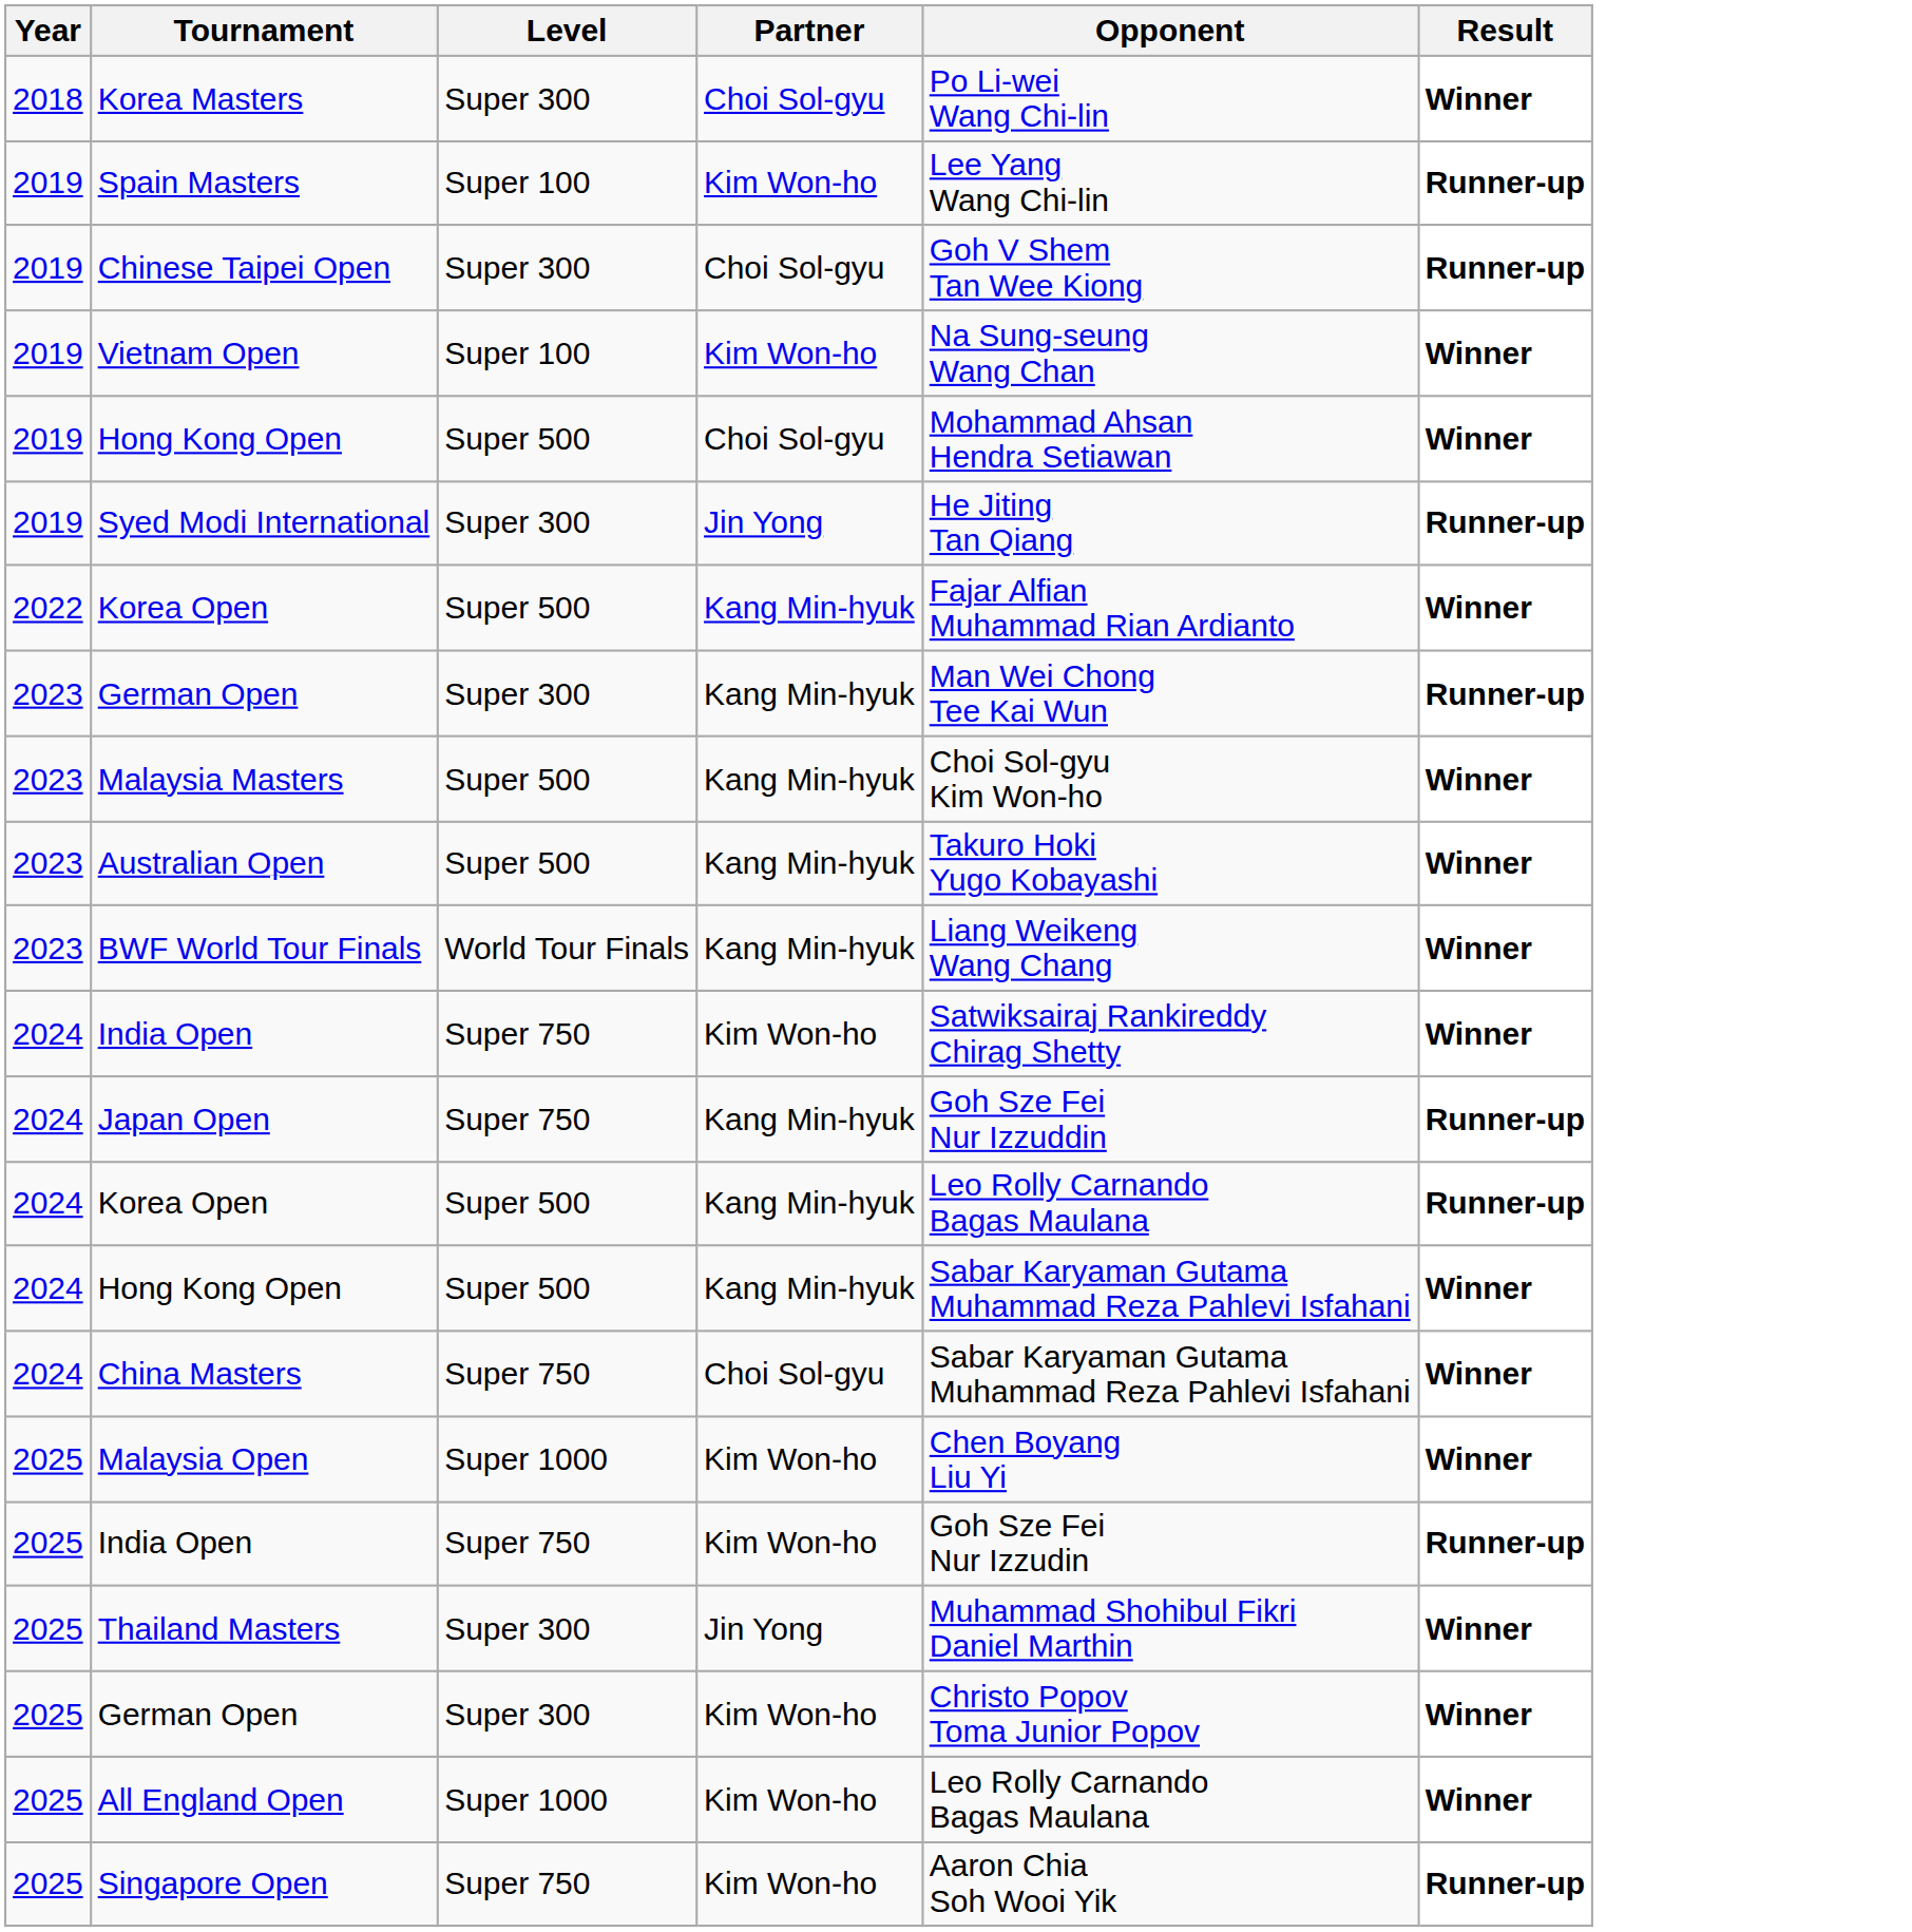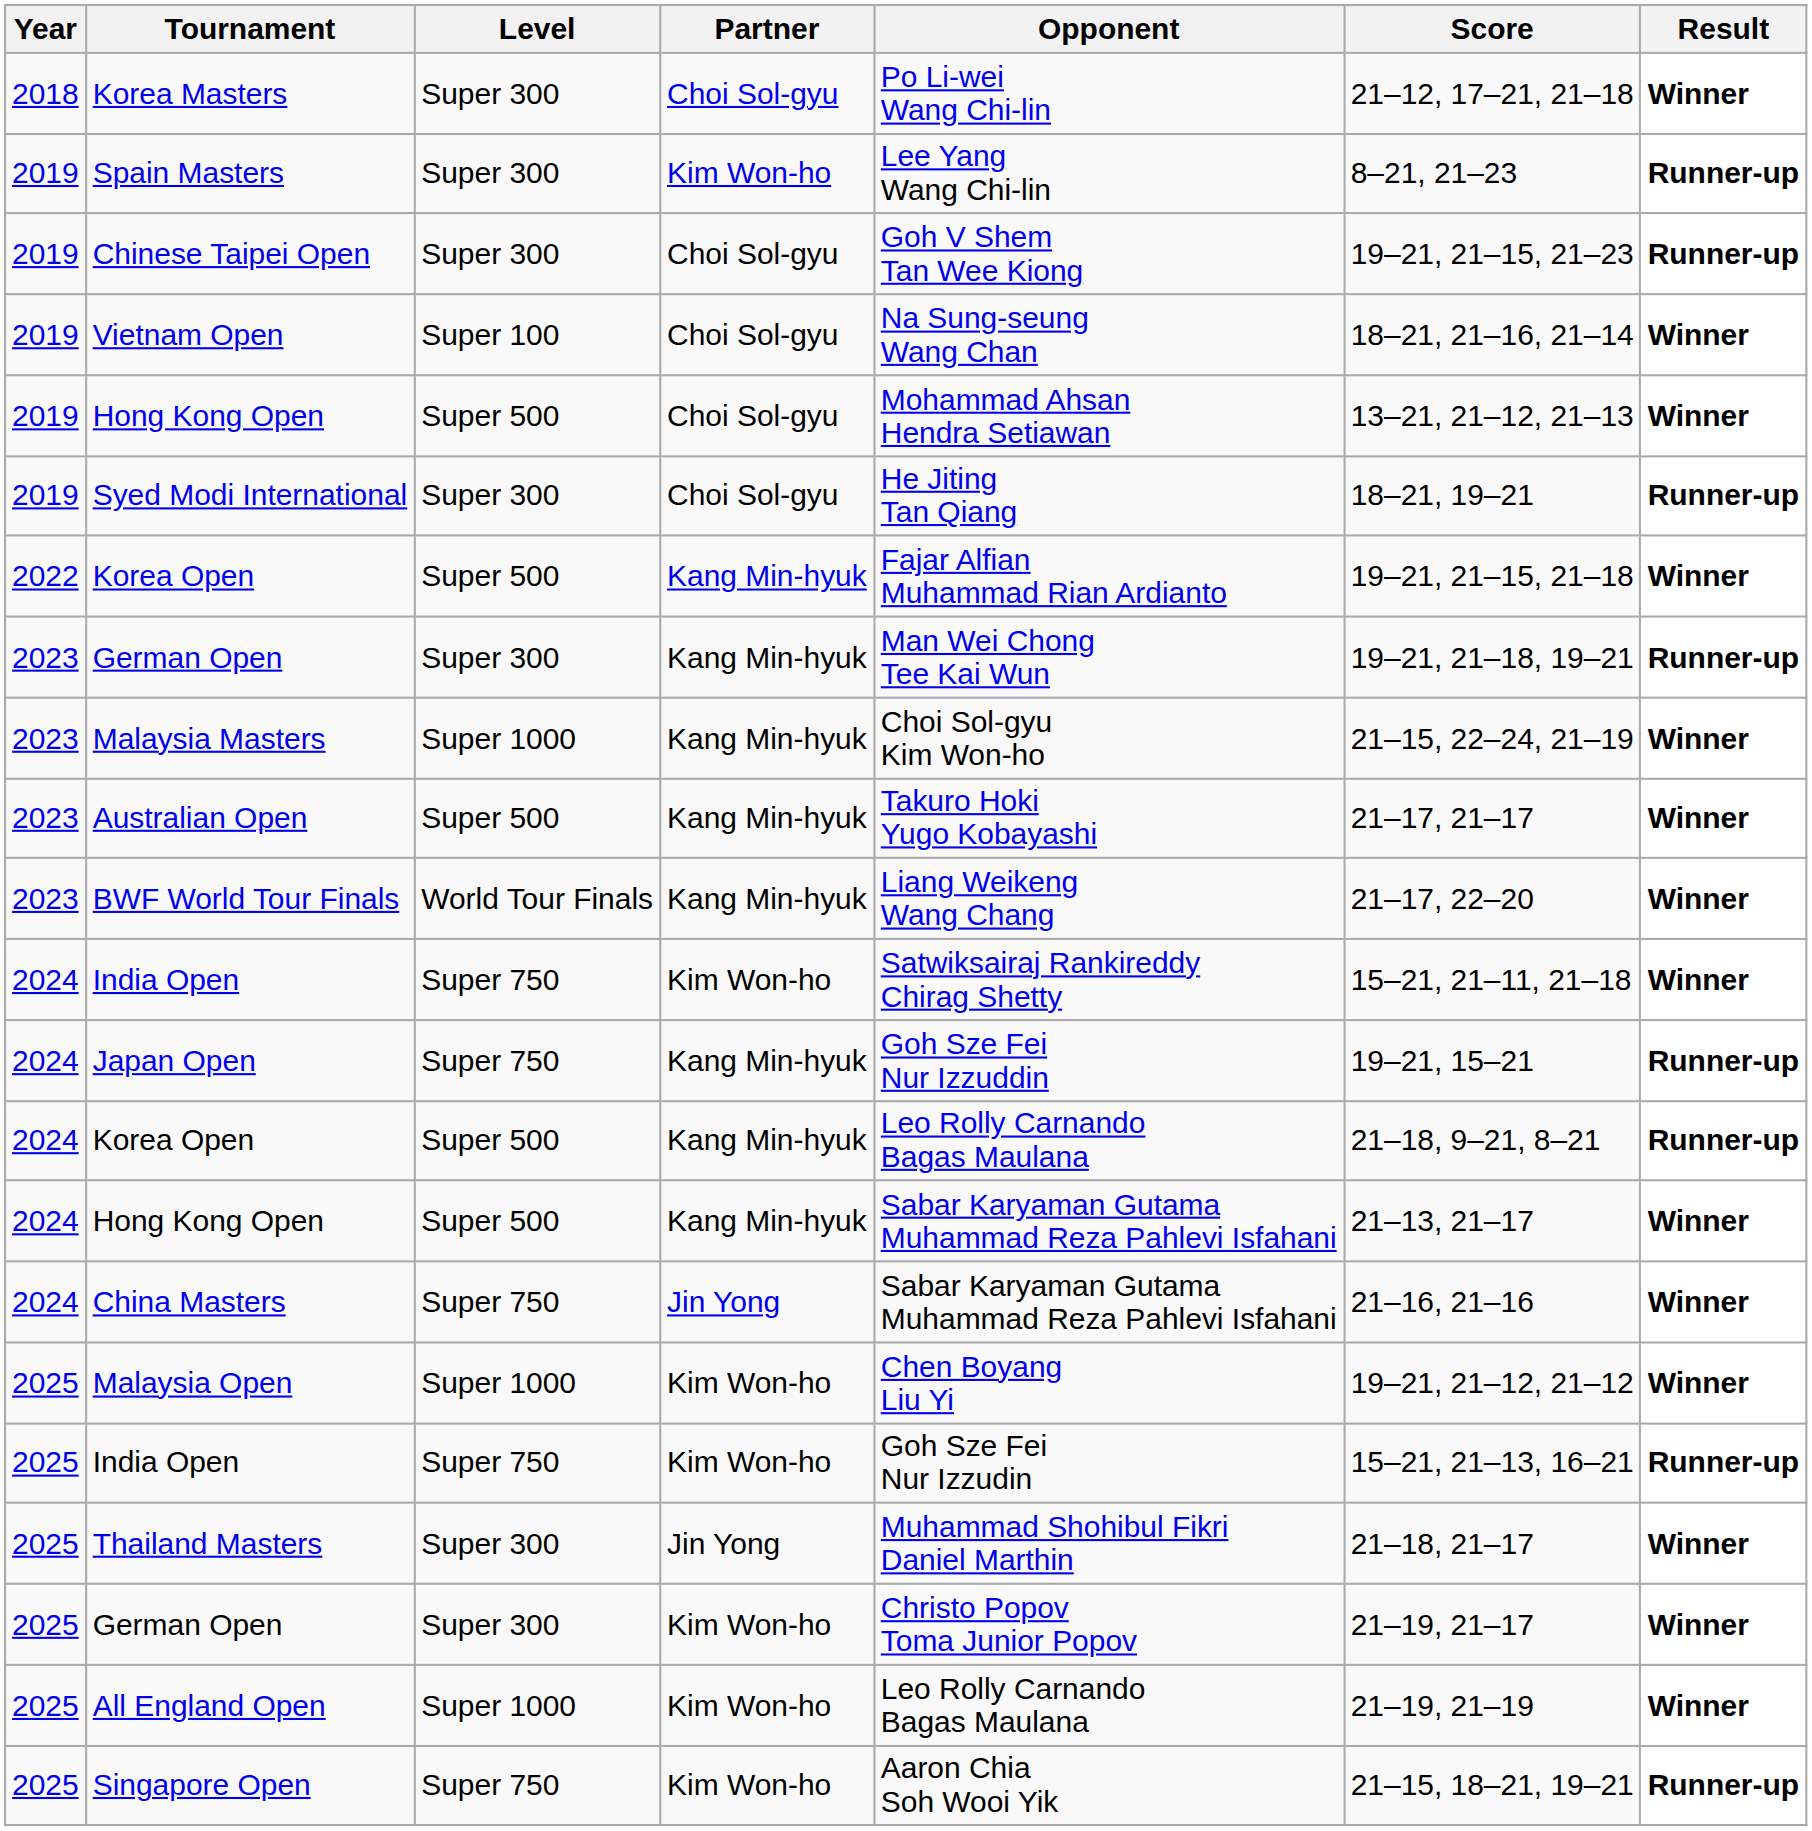+ column: Score | 21–12, 17–21, 21–18 | 8–21, 21–23 | 19–21, 21–15, 21–23 | 18–21, 21–16, 21–14 | 13–21, 21–12, 21–13 | 18–21, 19–21 | 19–21, 21–15, 21–18 | 19–21, 21–18, 19–21 | 21–15, 22–24, 21–19 | 21–17, 21–17 | 21–17, 22–20 | 15–21, 21–11, 21–18 | 19–21, 15–21 | 21–18, 9–21, 8–21 | 21–13, 21–17 | 21–16, 21–16 | 19–21, 21–12, 21–12 | 15–21, 21–13, 16–21 | 21–18, 21–17 | 21–19, 21–17 | 21–19, 21–19 | 21–15, 18–21, 19–21
Spain Masters | Level: Super 100 -> Super 300
Vietnam Open | Partner: Kim Won-ho -> Choi Sol-gyu
Syed Modi International | Partner: Jin Yong -> Choi Sol-gyu
Malaysia Masters | Level: Super 500 -> Super 1000
China Masters | Partner: Choi Sol-gyu -> Jin Yong
